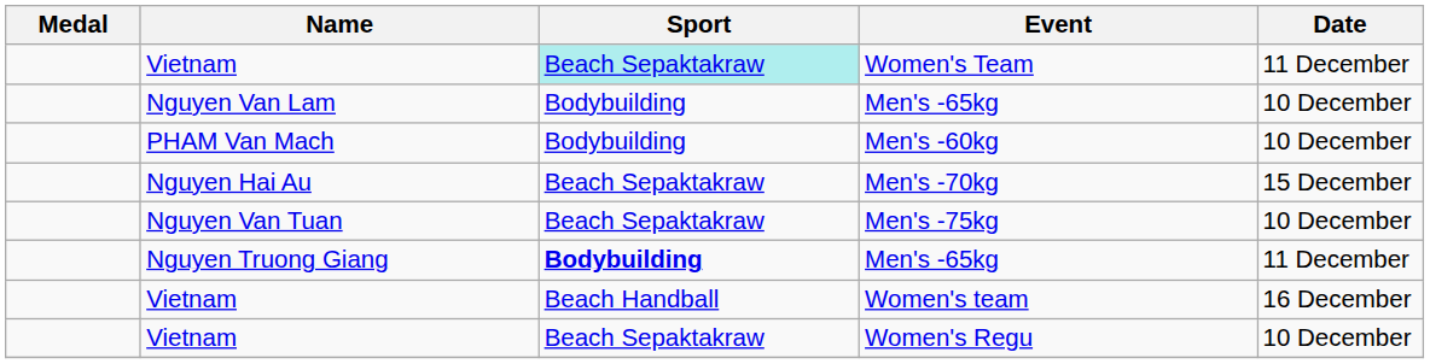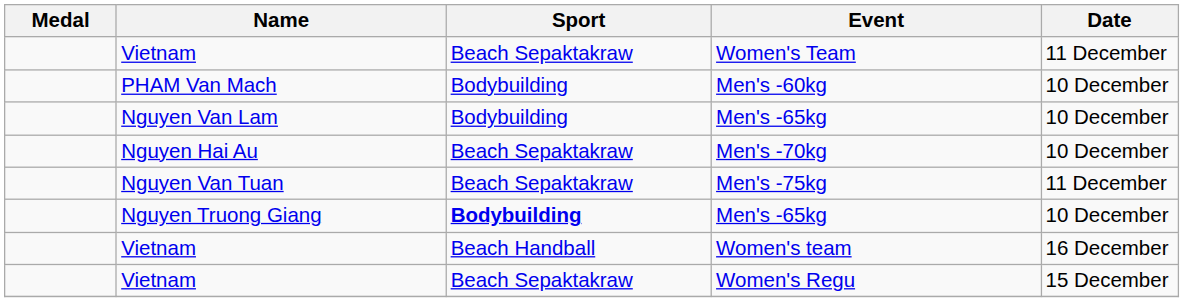Women's Team | Sport: paleturquoise background -> no background
rows swapped: Nguyen Van Lam / Men's -65kg <-> Men's -60kg
Men's -70kg | Date: 15 December -> 10 December
Men's -75kg | Date: 10 December -> 11 December
Nguyen Truong Giang / Men's -65kg | Date: 11 December -> 10 December
Women's Regu | Date: 10 December -> 15 December
